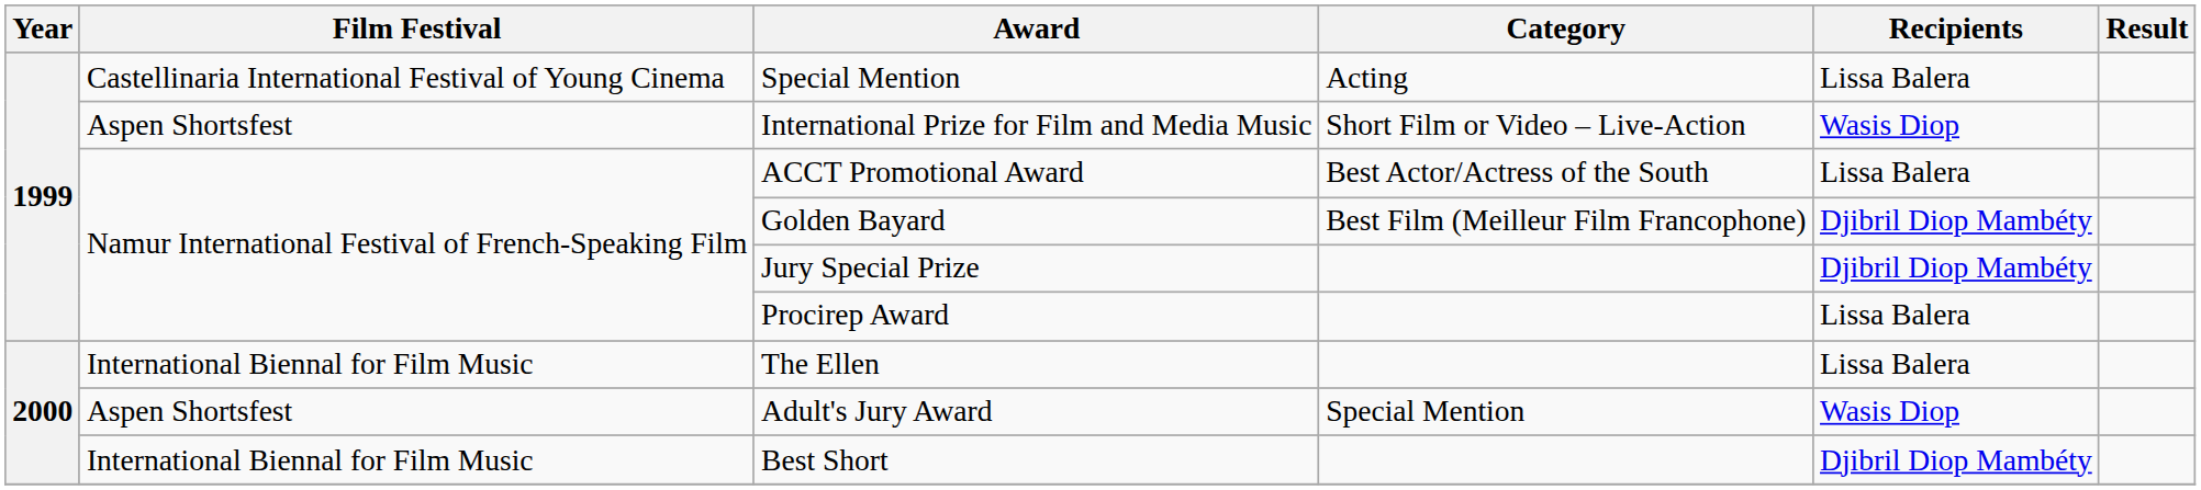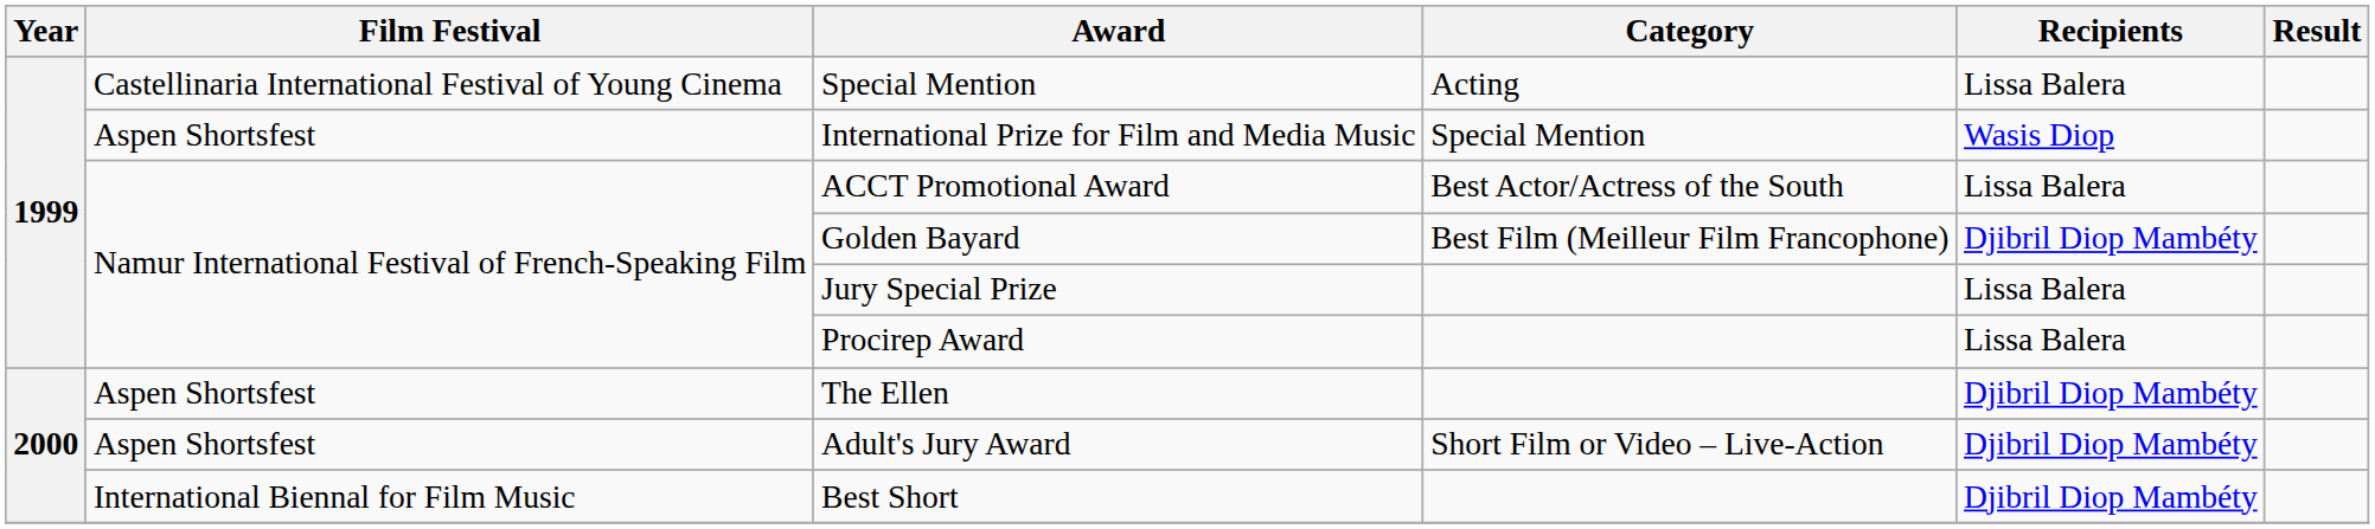International Prize for Film and Media Music | Category: Short Film or Video – Live-Action -> Special Mention
Jury Special Prize | Recipients: Djibril Diop Mambéty -> Lissa Balera
The Ellen | Film Festival: International Biennal for Film Music -> Aspen Shortsfest
The Ellen | Recipients: Lissa Balera -> Djibril Diop Mambéty
Adult's Jury Award | Category: Special Mention -> Short Film or Video – Live-Action
Adult's Jury Award | Recipients: Wasis Diop -> Djibril Diop Mambéty
